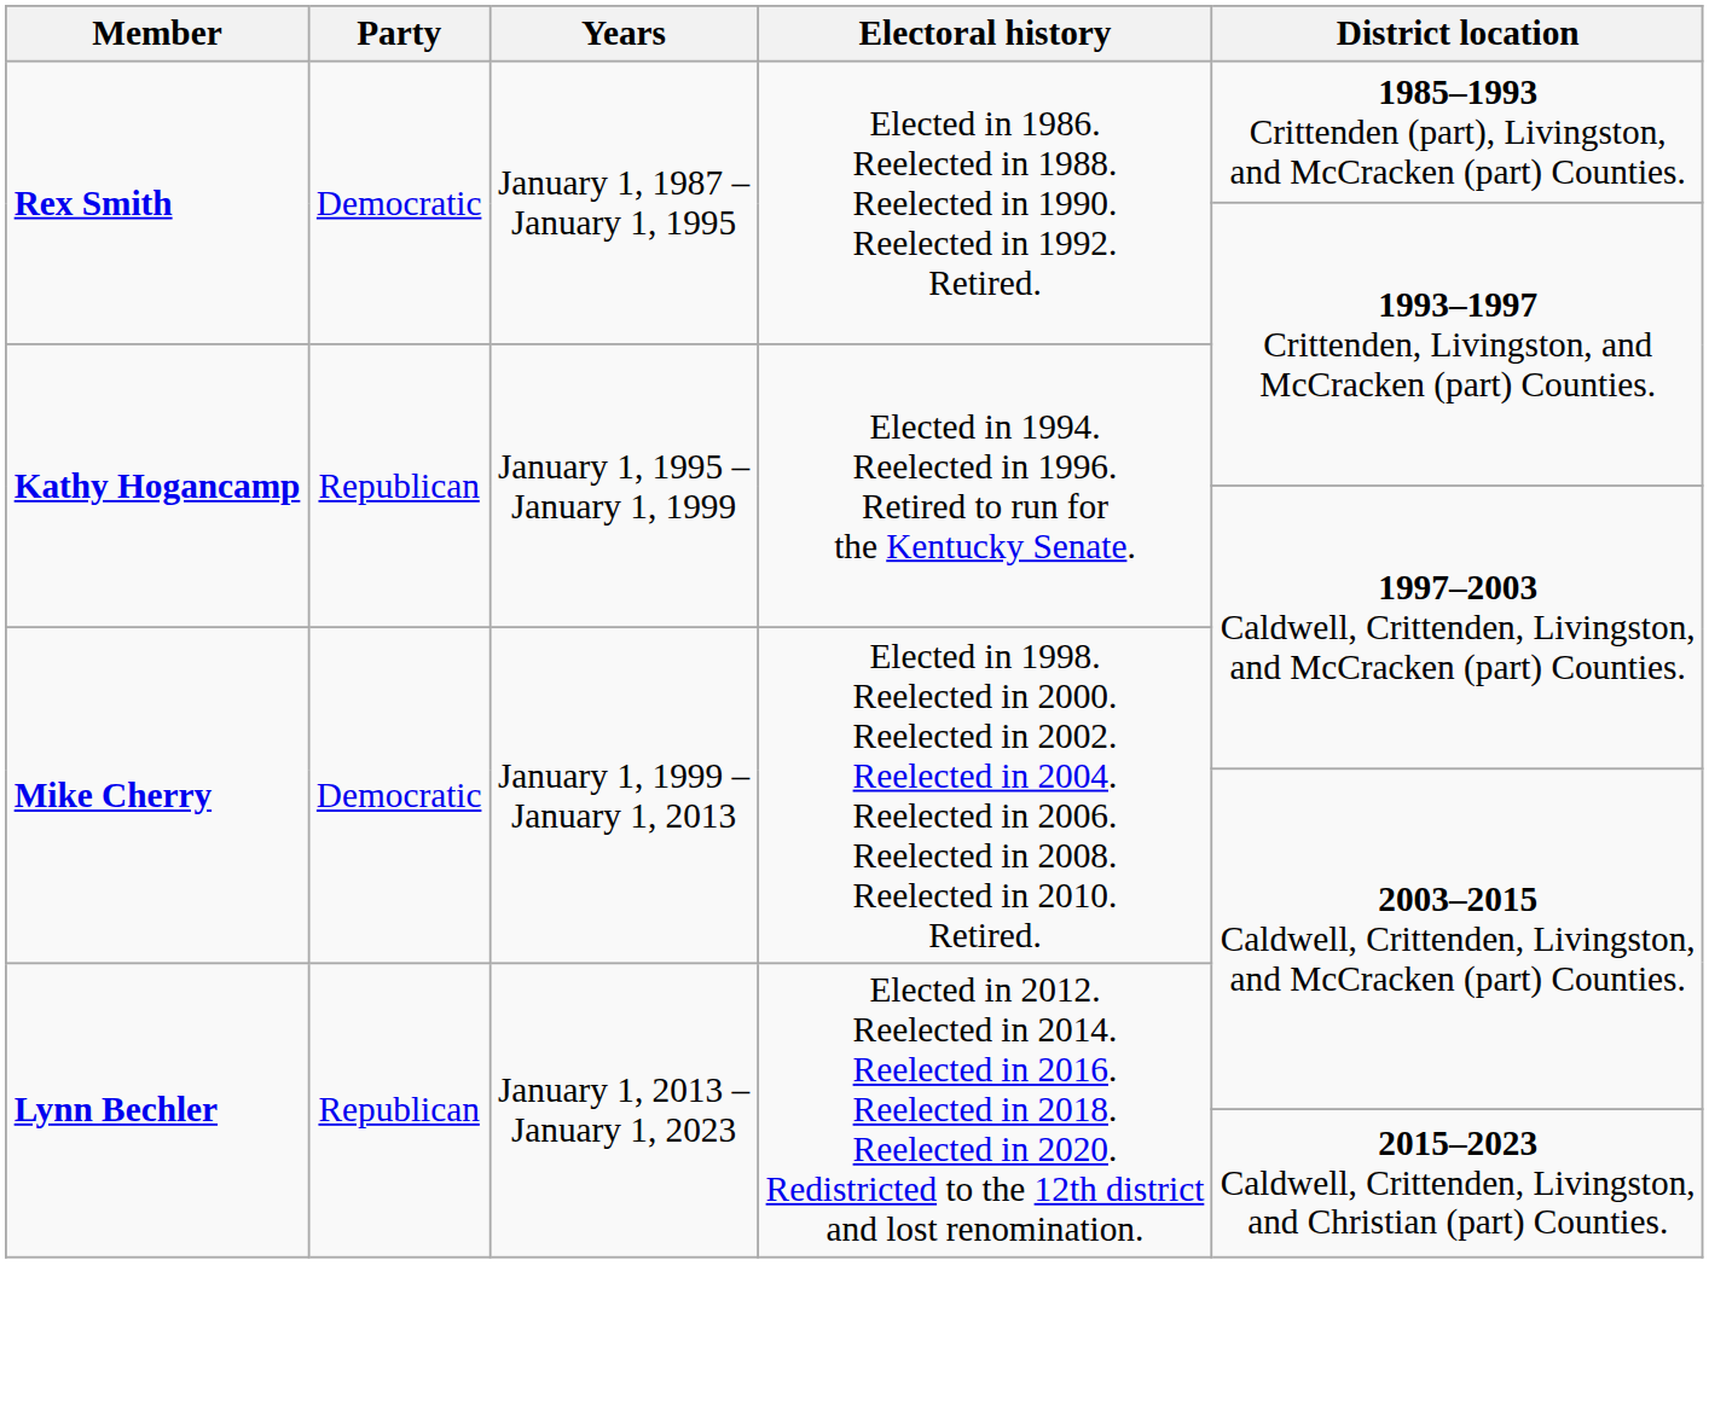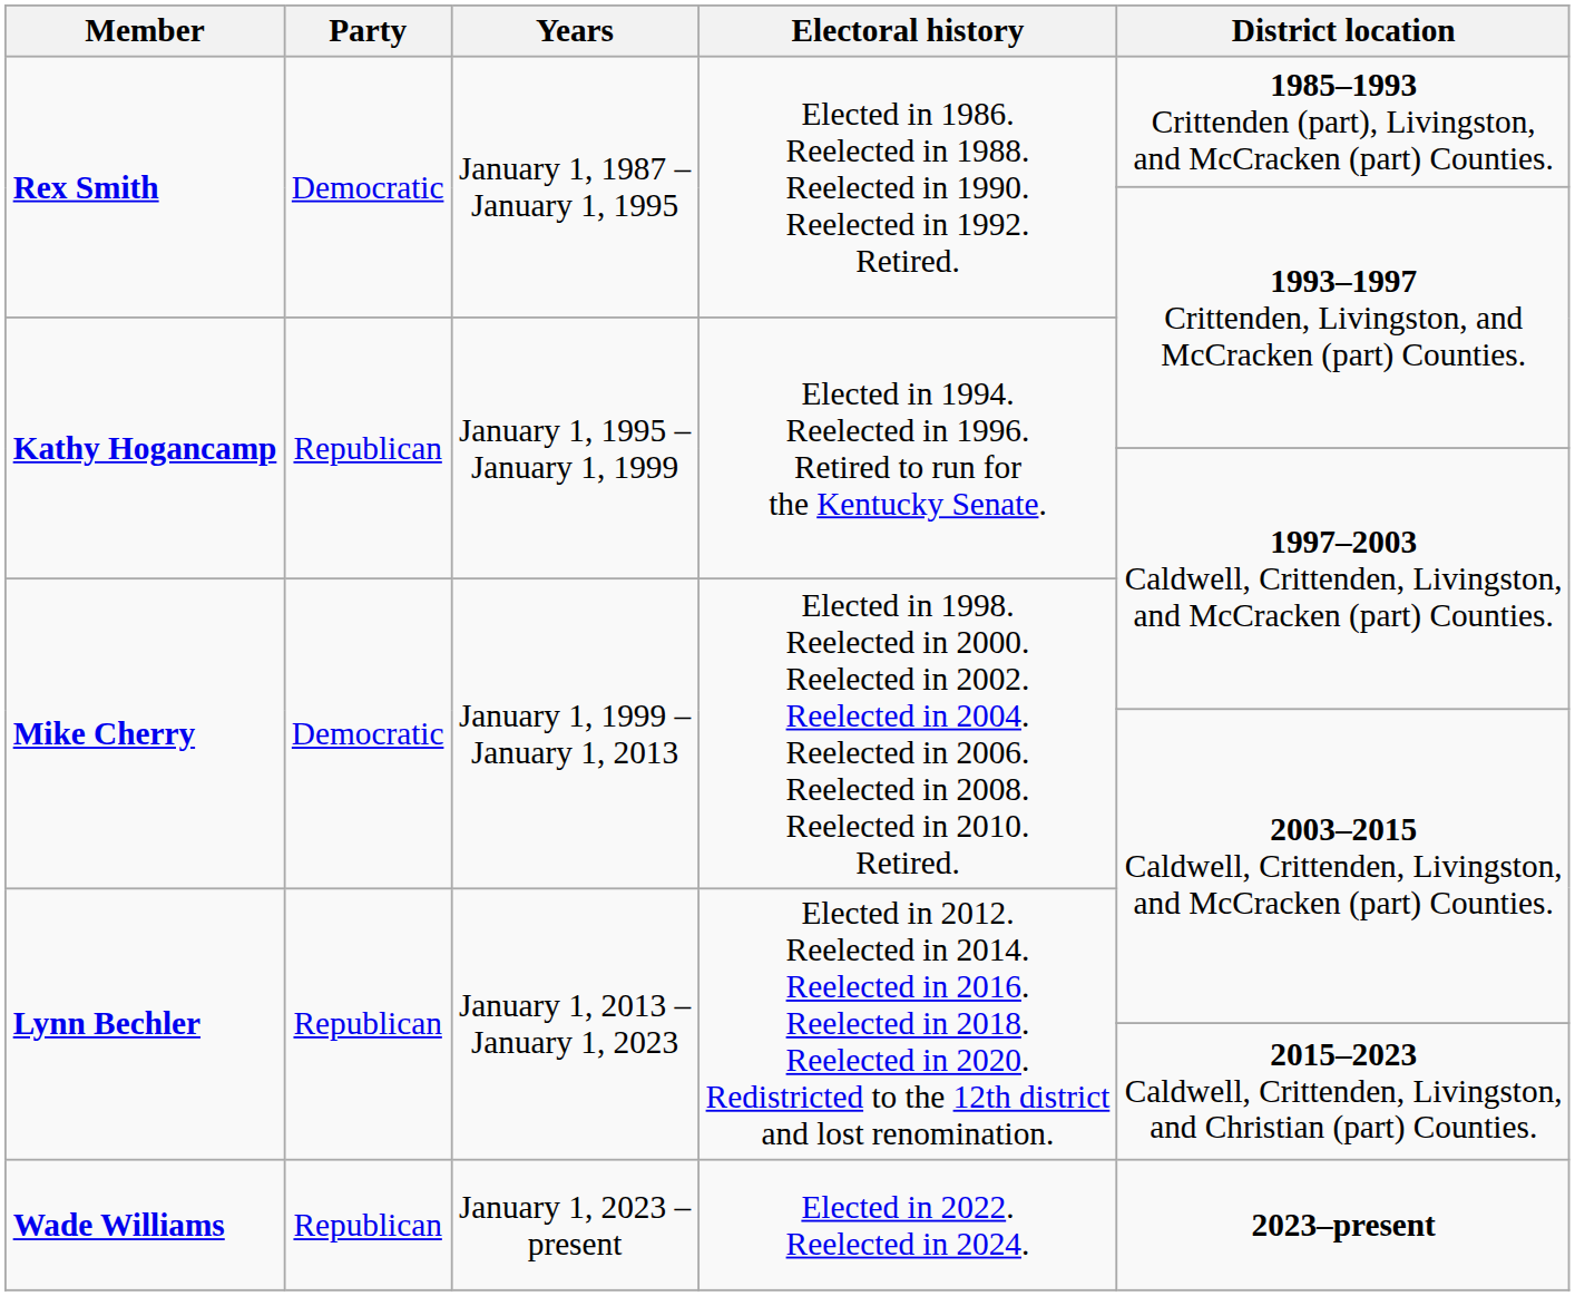+ row: Wade Williams | Republican | January 1, 2023 – present | Elected in 2022. Reelected in 2024. | 2023–present
